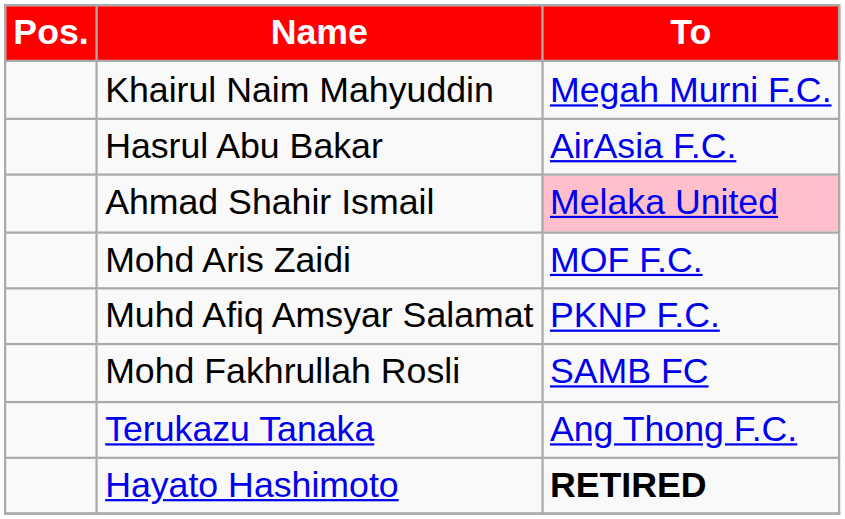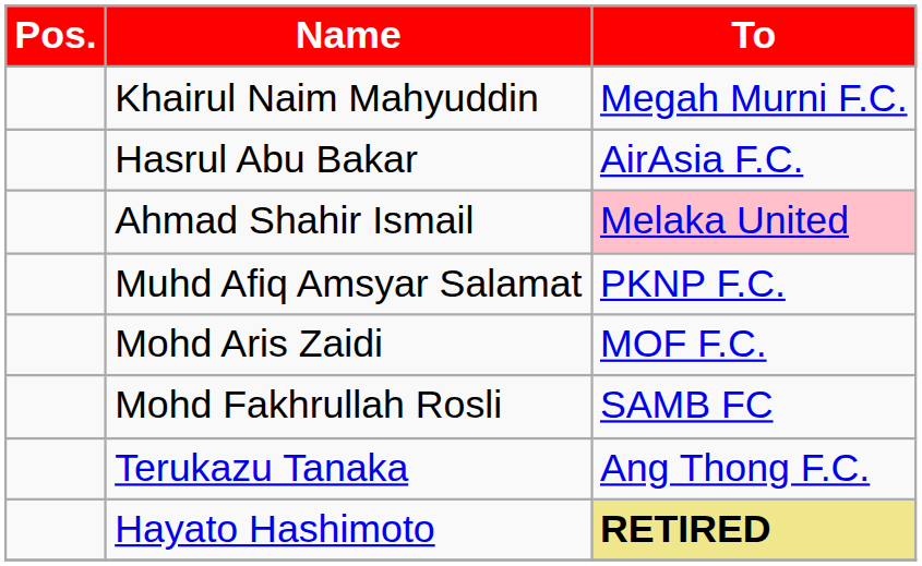rows swapped: Mohd Aris Zaidi <-> Muhd Afiq Amsyar Salamat
Hayato Hashimoto | To: no background -> khaki background
